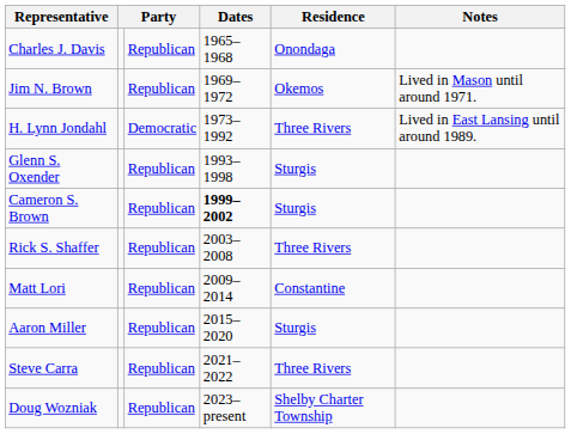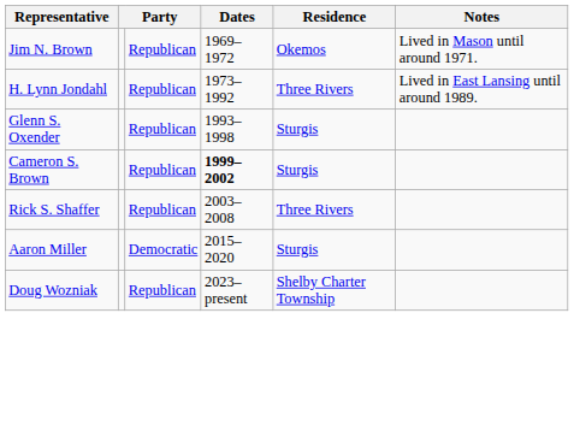- row: Charles J. Davis | Republican | 1965–1968 | Onondaga
H. Lynn Jondahl | column 3: Democratic -> Republican
- row: Matt Lori | Republican | 2009–2014 | Constantine
Aaron Miller | column 3: Republican -> Democratic
- row: Steve Carra | Republican | 2021–2022 | Three Rivers
